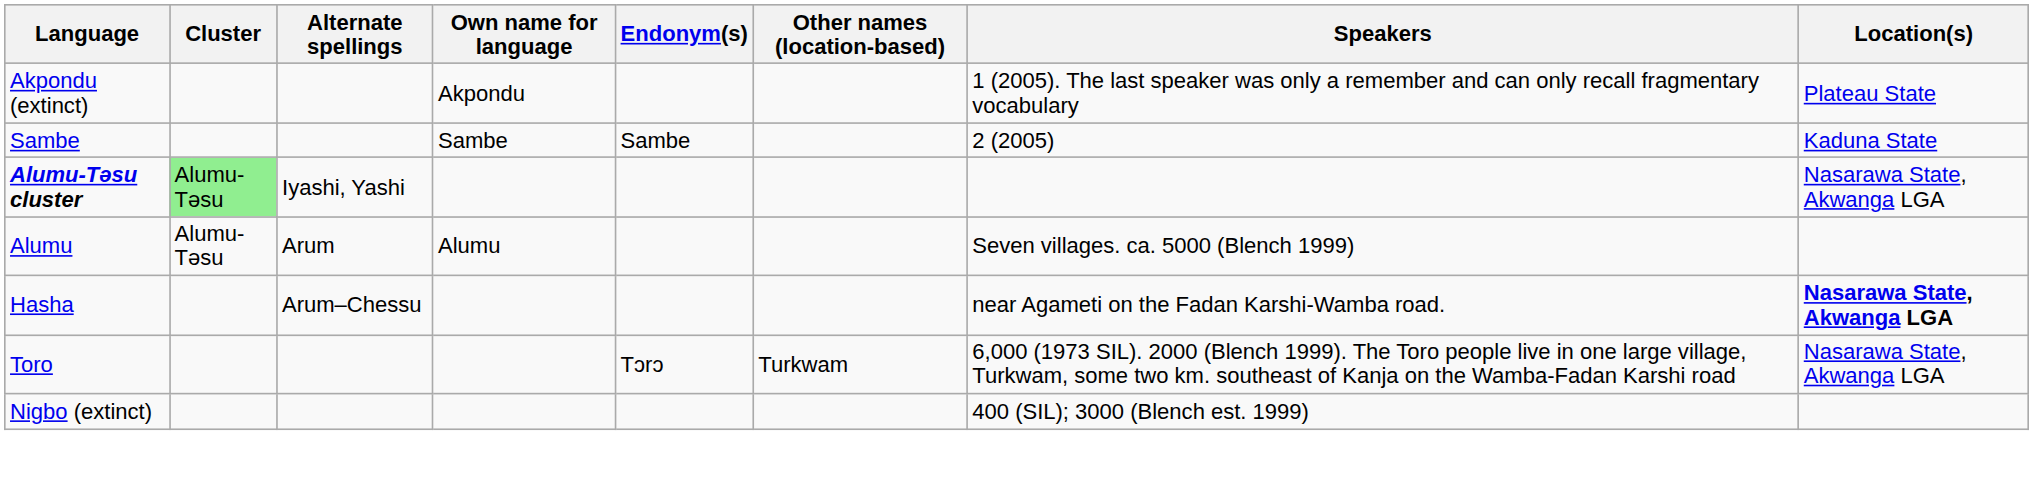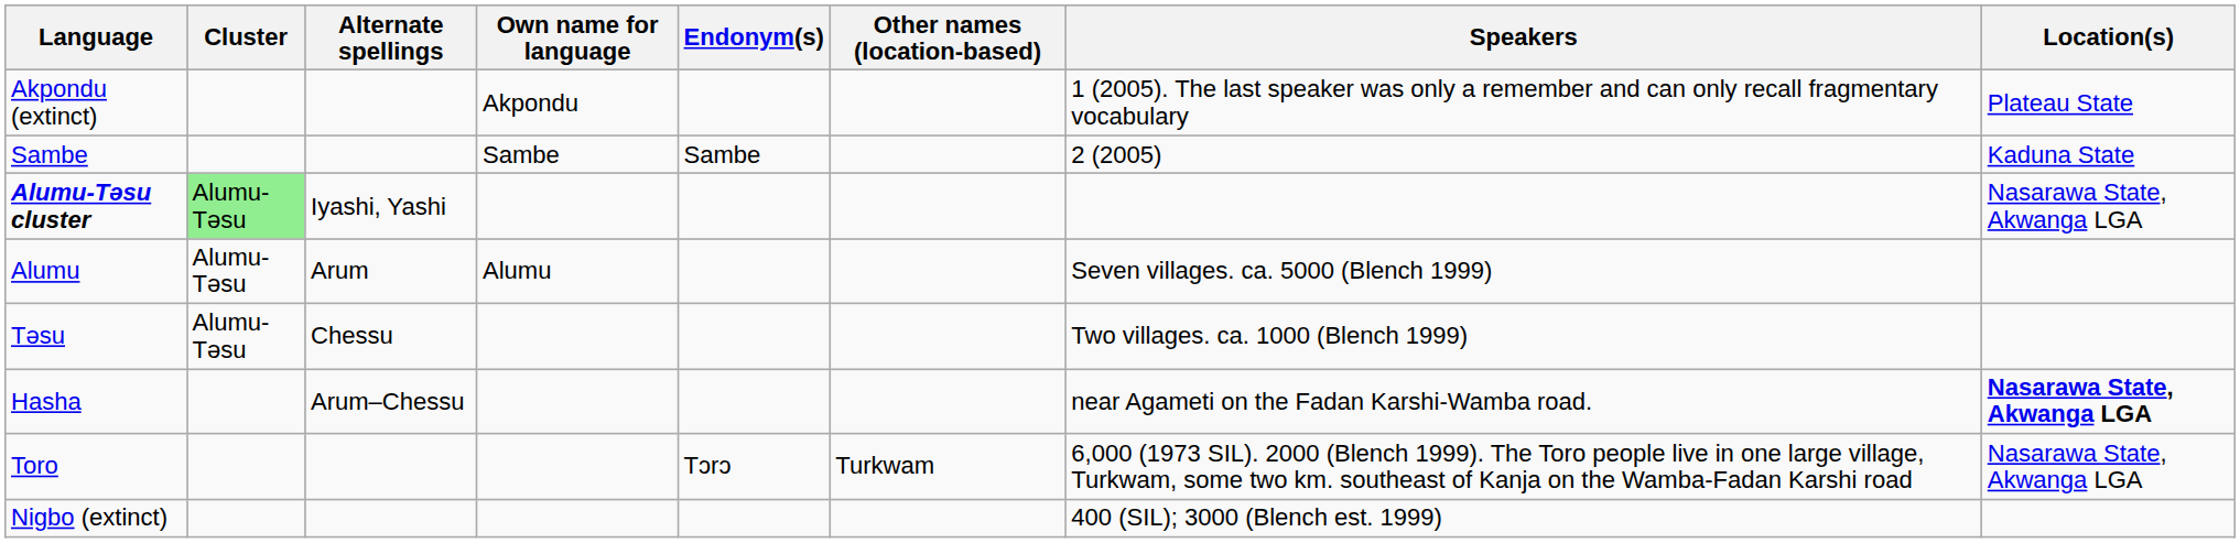+ row: Tәsu | Alumu-Tәsu | Chessu | Two villages. ca. 1000 (Blench 1999)
